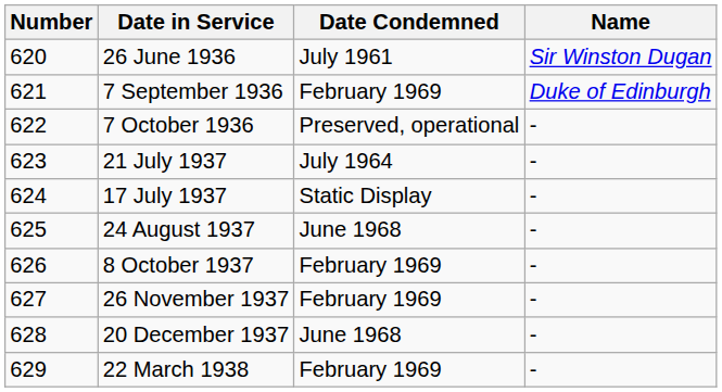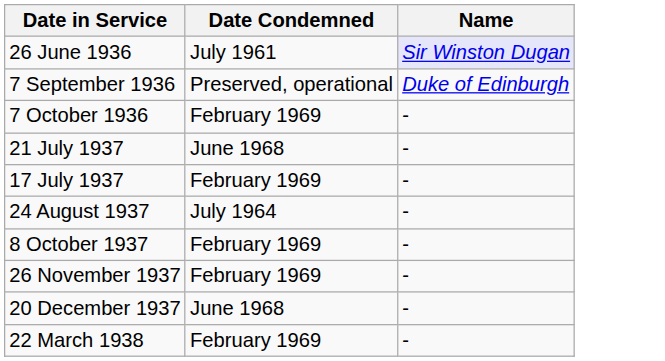- column: Number | 620 | 621 | 622 | 623 | 624 | 625 | 626 | 627 | 628 | 629
26 June 1936 | Name: no background -> lavender background
7 September 1936 | Date Condemned: February 1969 -> Preserved, operational
7 October 1936 | Date Condemned: Preserved, operational -> February 1969
21 July 1937 | Date Condemned: July 1964 -> June 1968
17 July 1937 | Date Condemned: Static Display -> February 1969
24 August 1937 | Date Condemned: June 1968 -> July 1964
